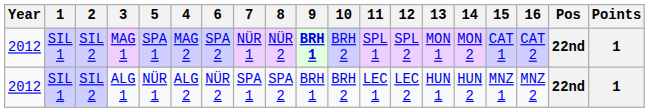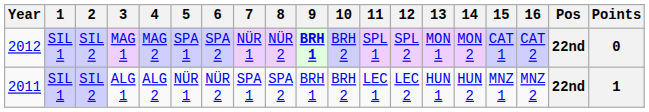columns swapped: 4 <-> 5
MAG 1 | Points: 1 -> 0
ALG 1 | Year: 2012 -> 2011
